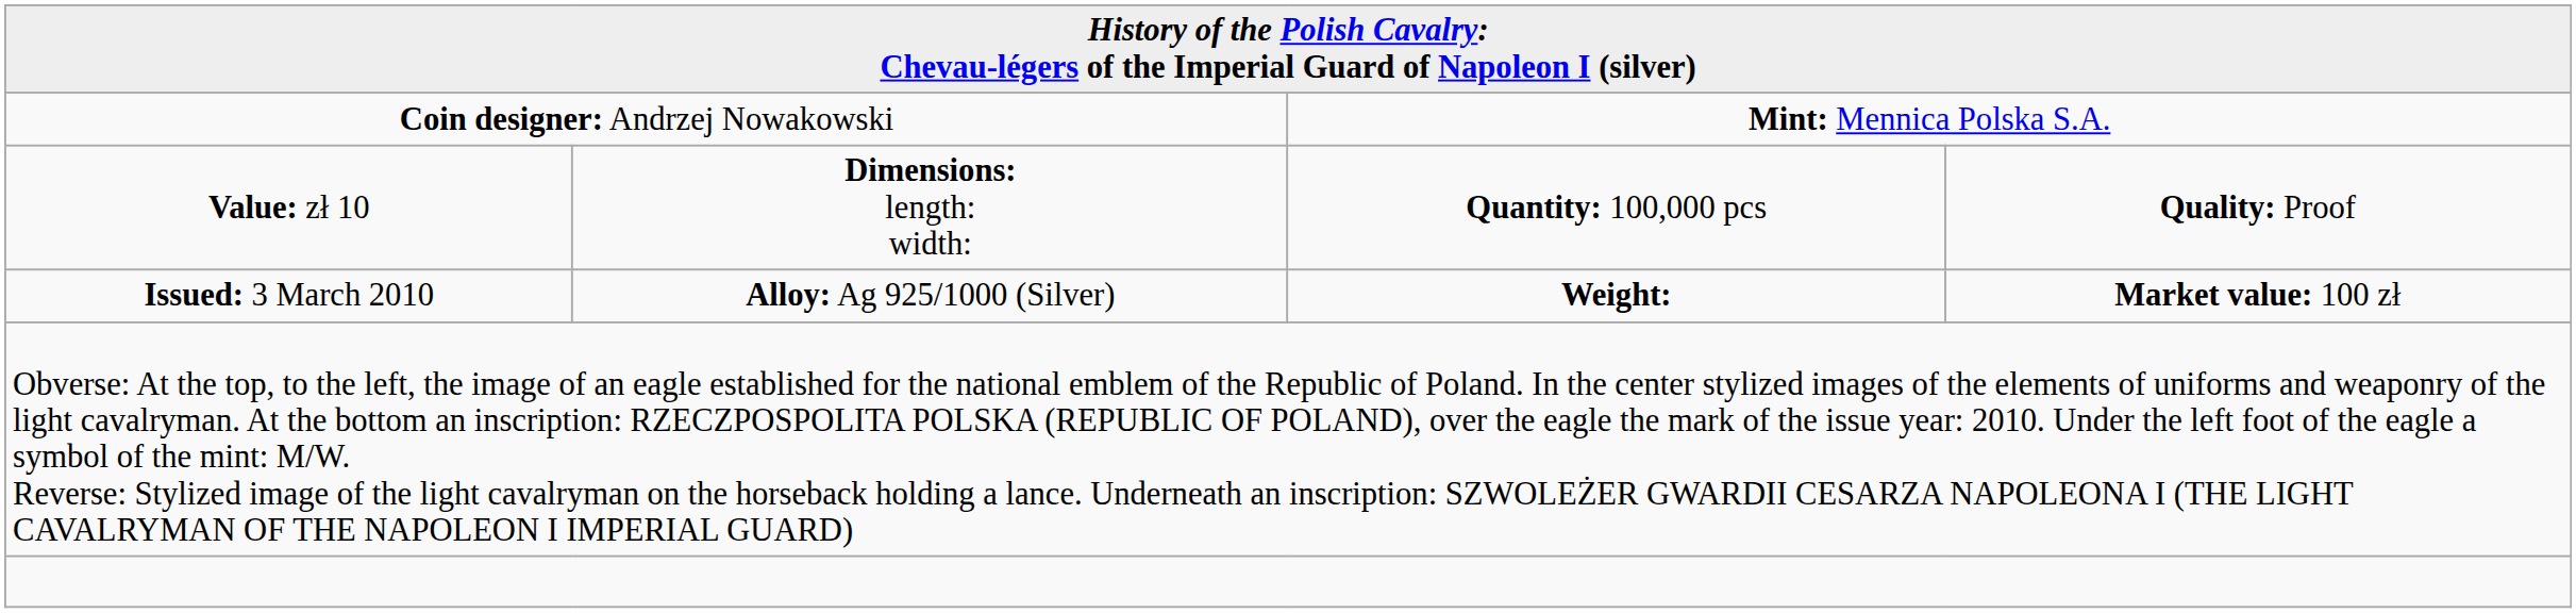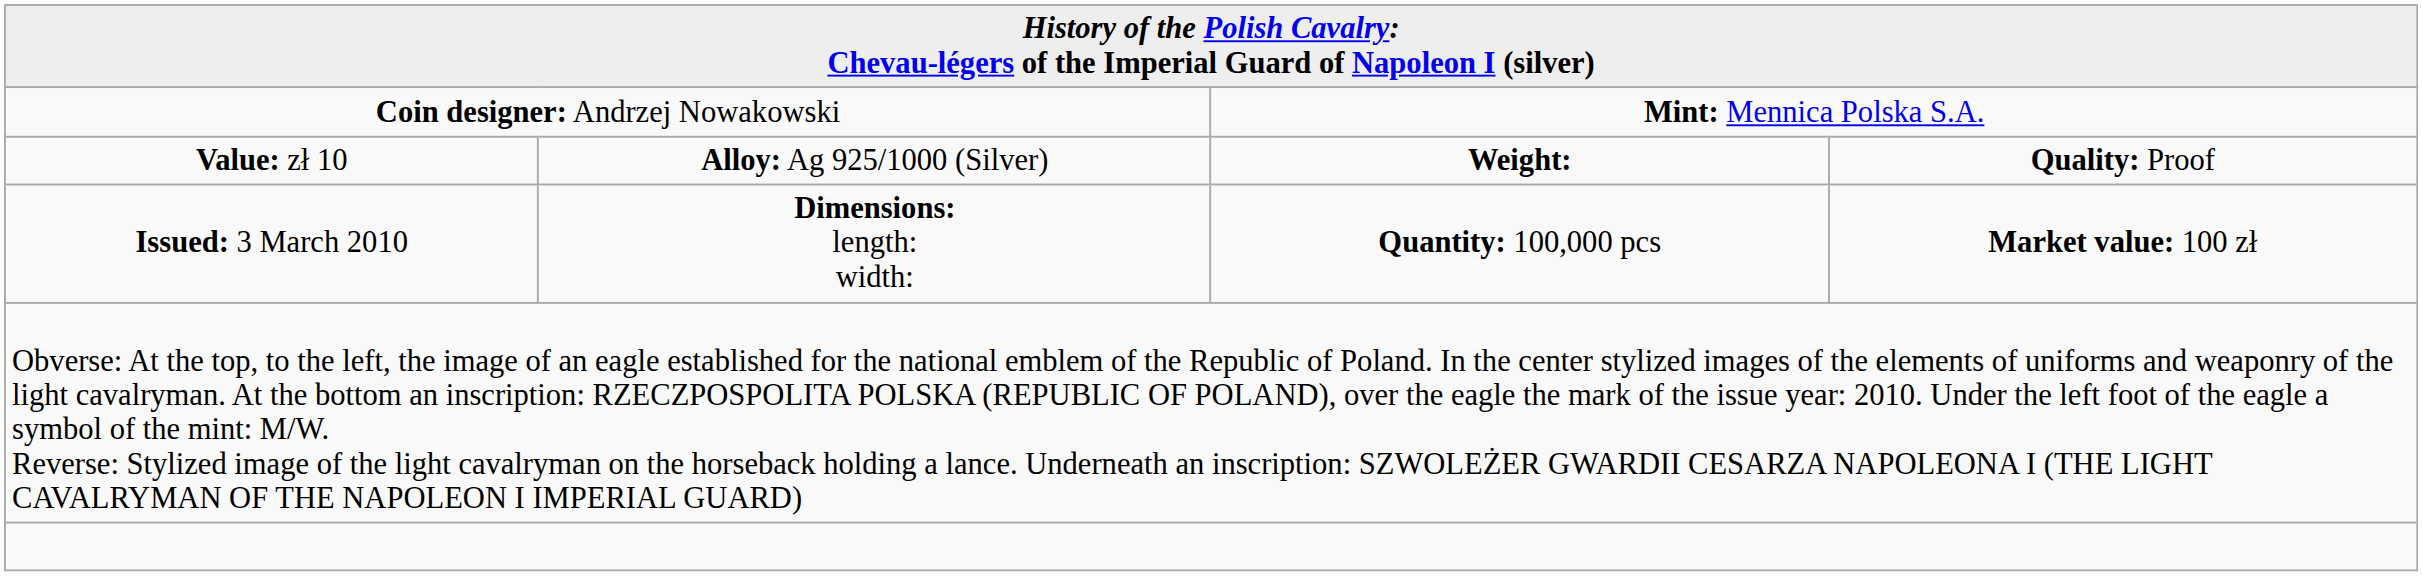Value: zł 10 | column 2: Dimensions: length: width: -> Alloy: Ag 925/1000 (Silver)
Value: zł 10 | column 3: Quantity: 100,000 pcs -> Weight:
Issued: 3 March 2010 | column 2: Alloy: Ag 925/1000 (Silver) -> Dimensions: length: width:
Issued: 3 March 2010 | column 3: Weight: -> Quantity: 100,000 pcs
